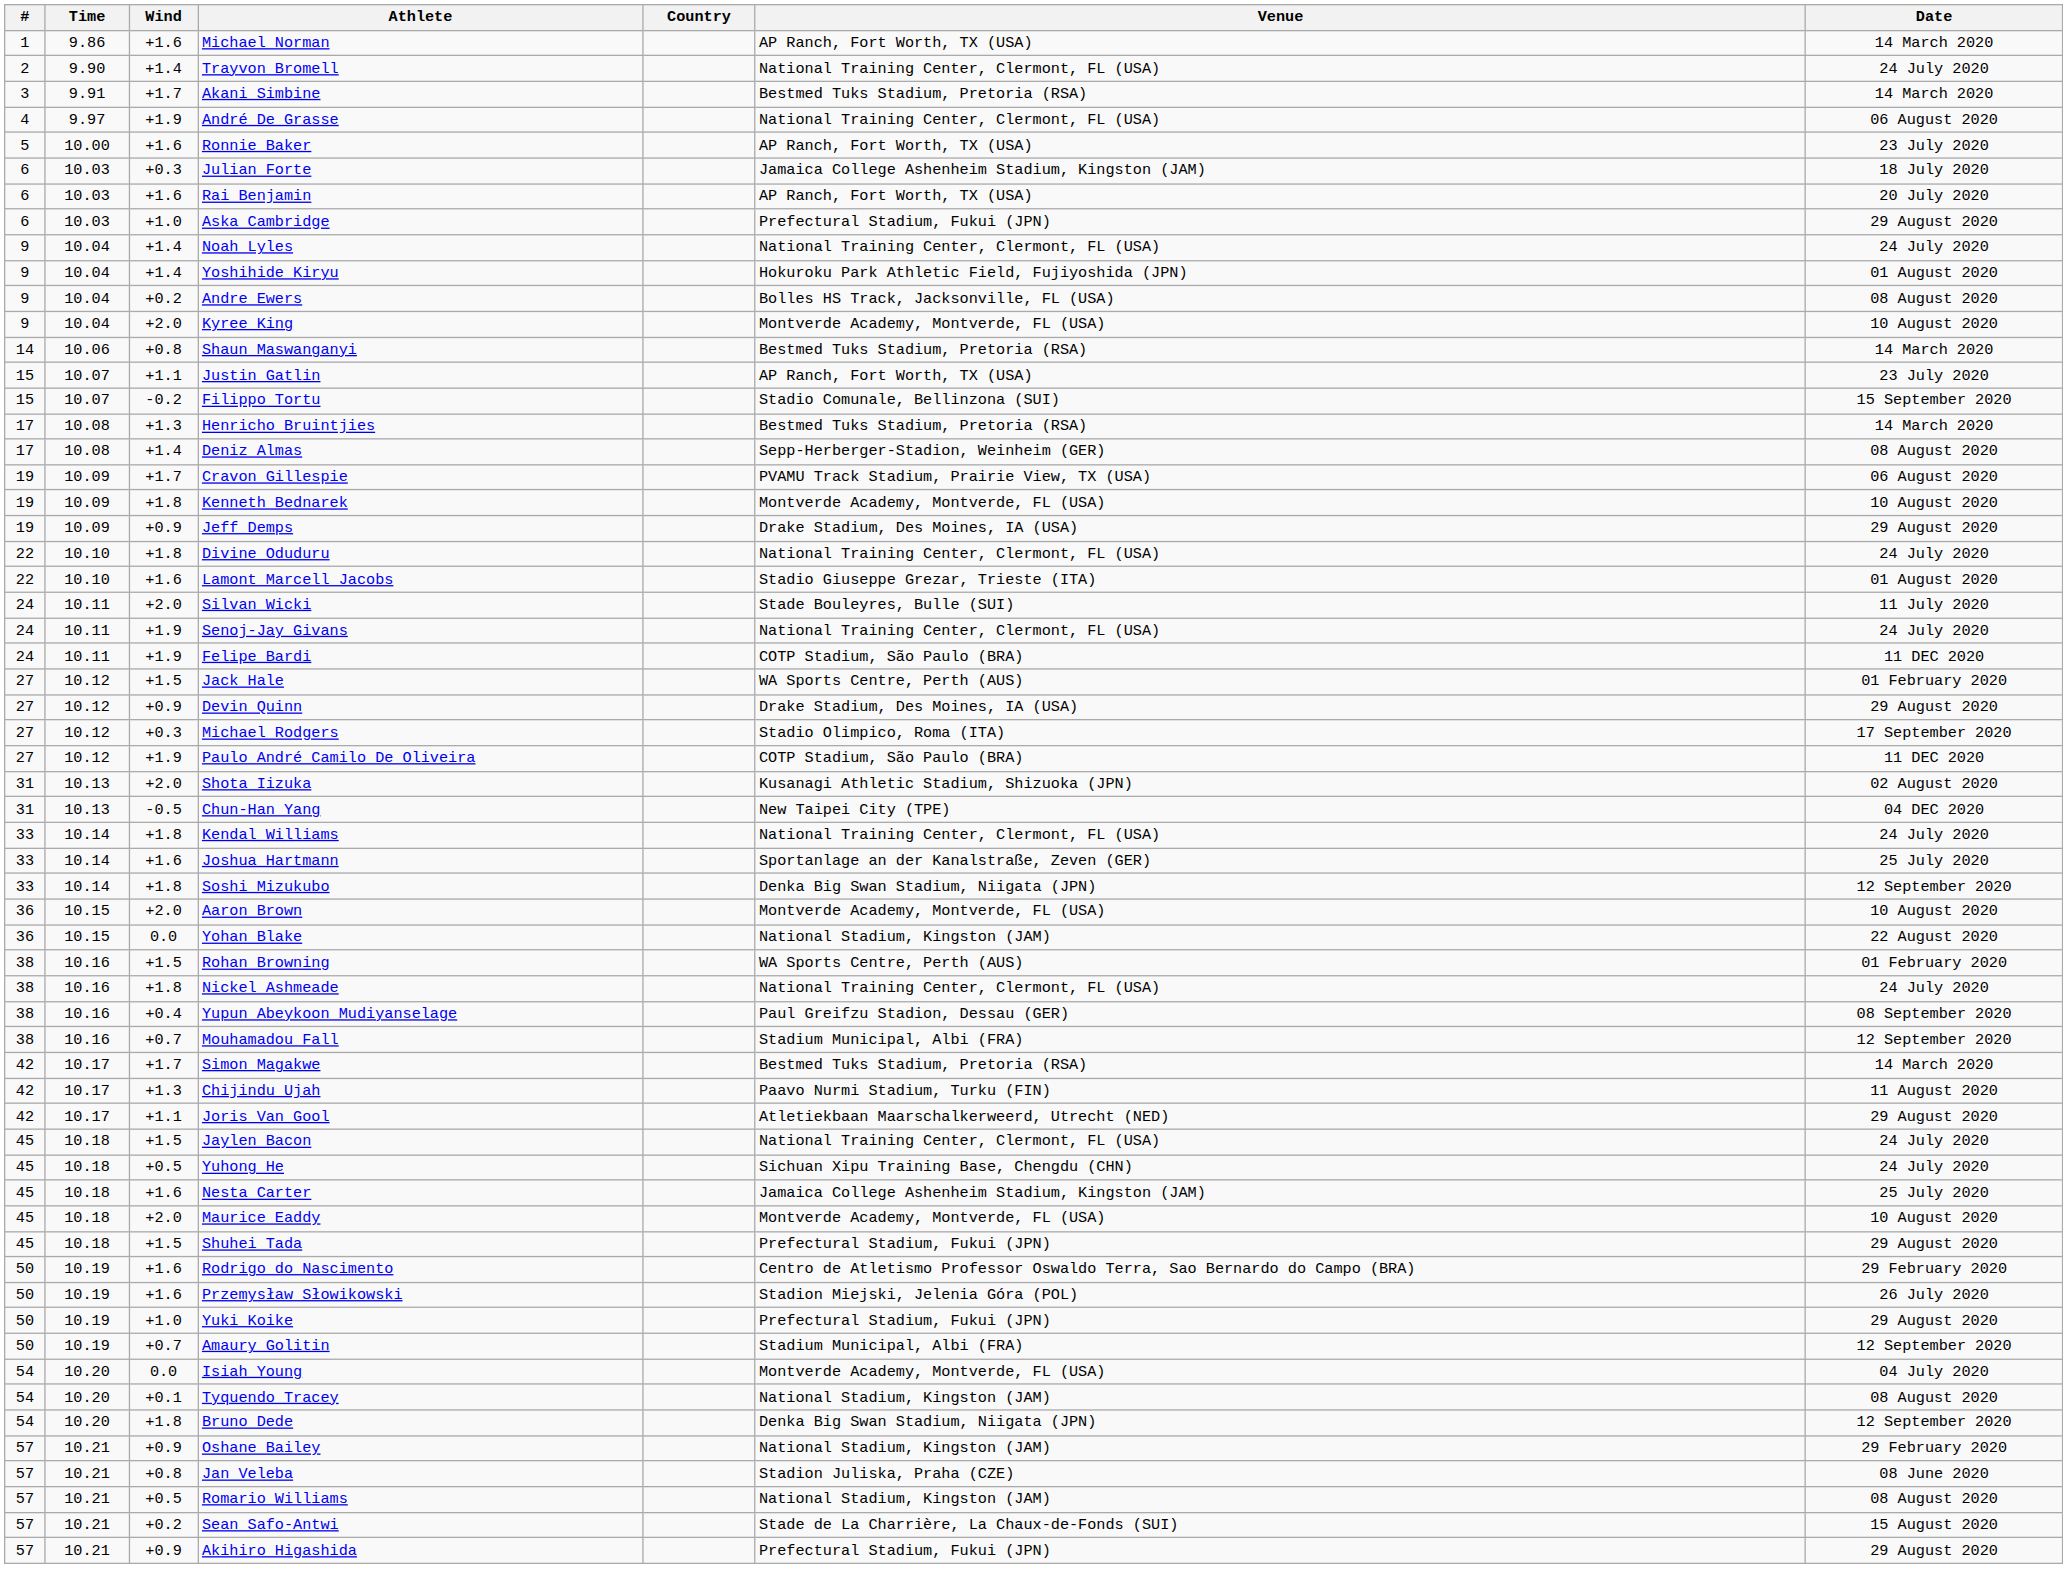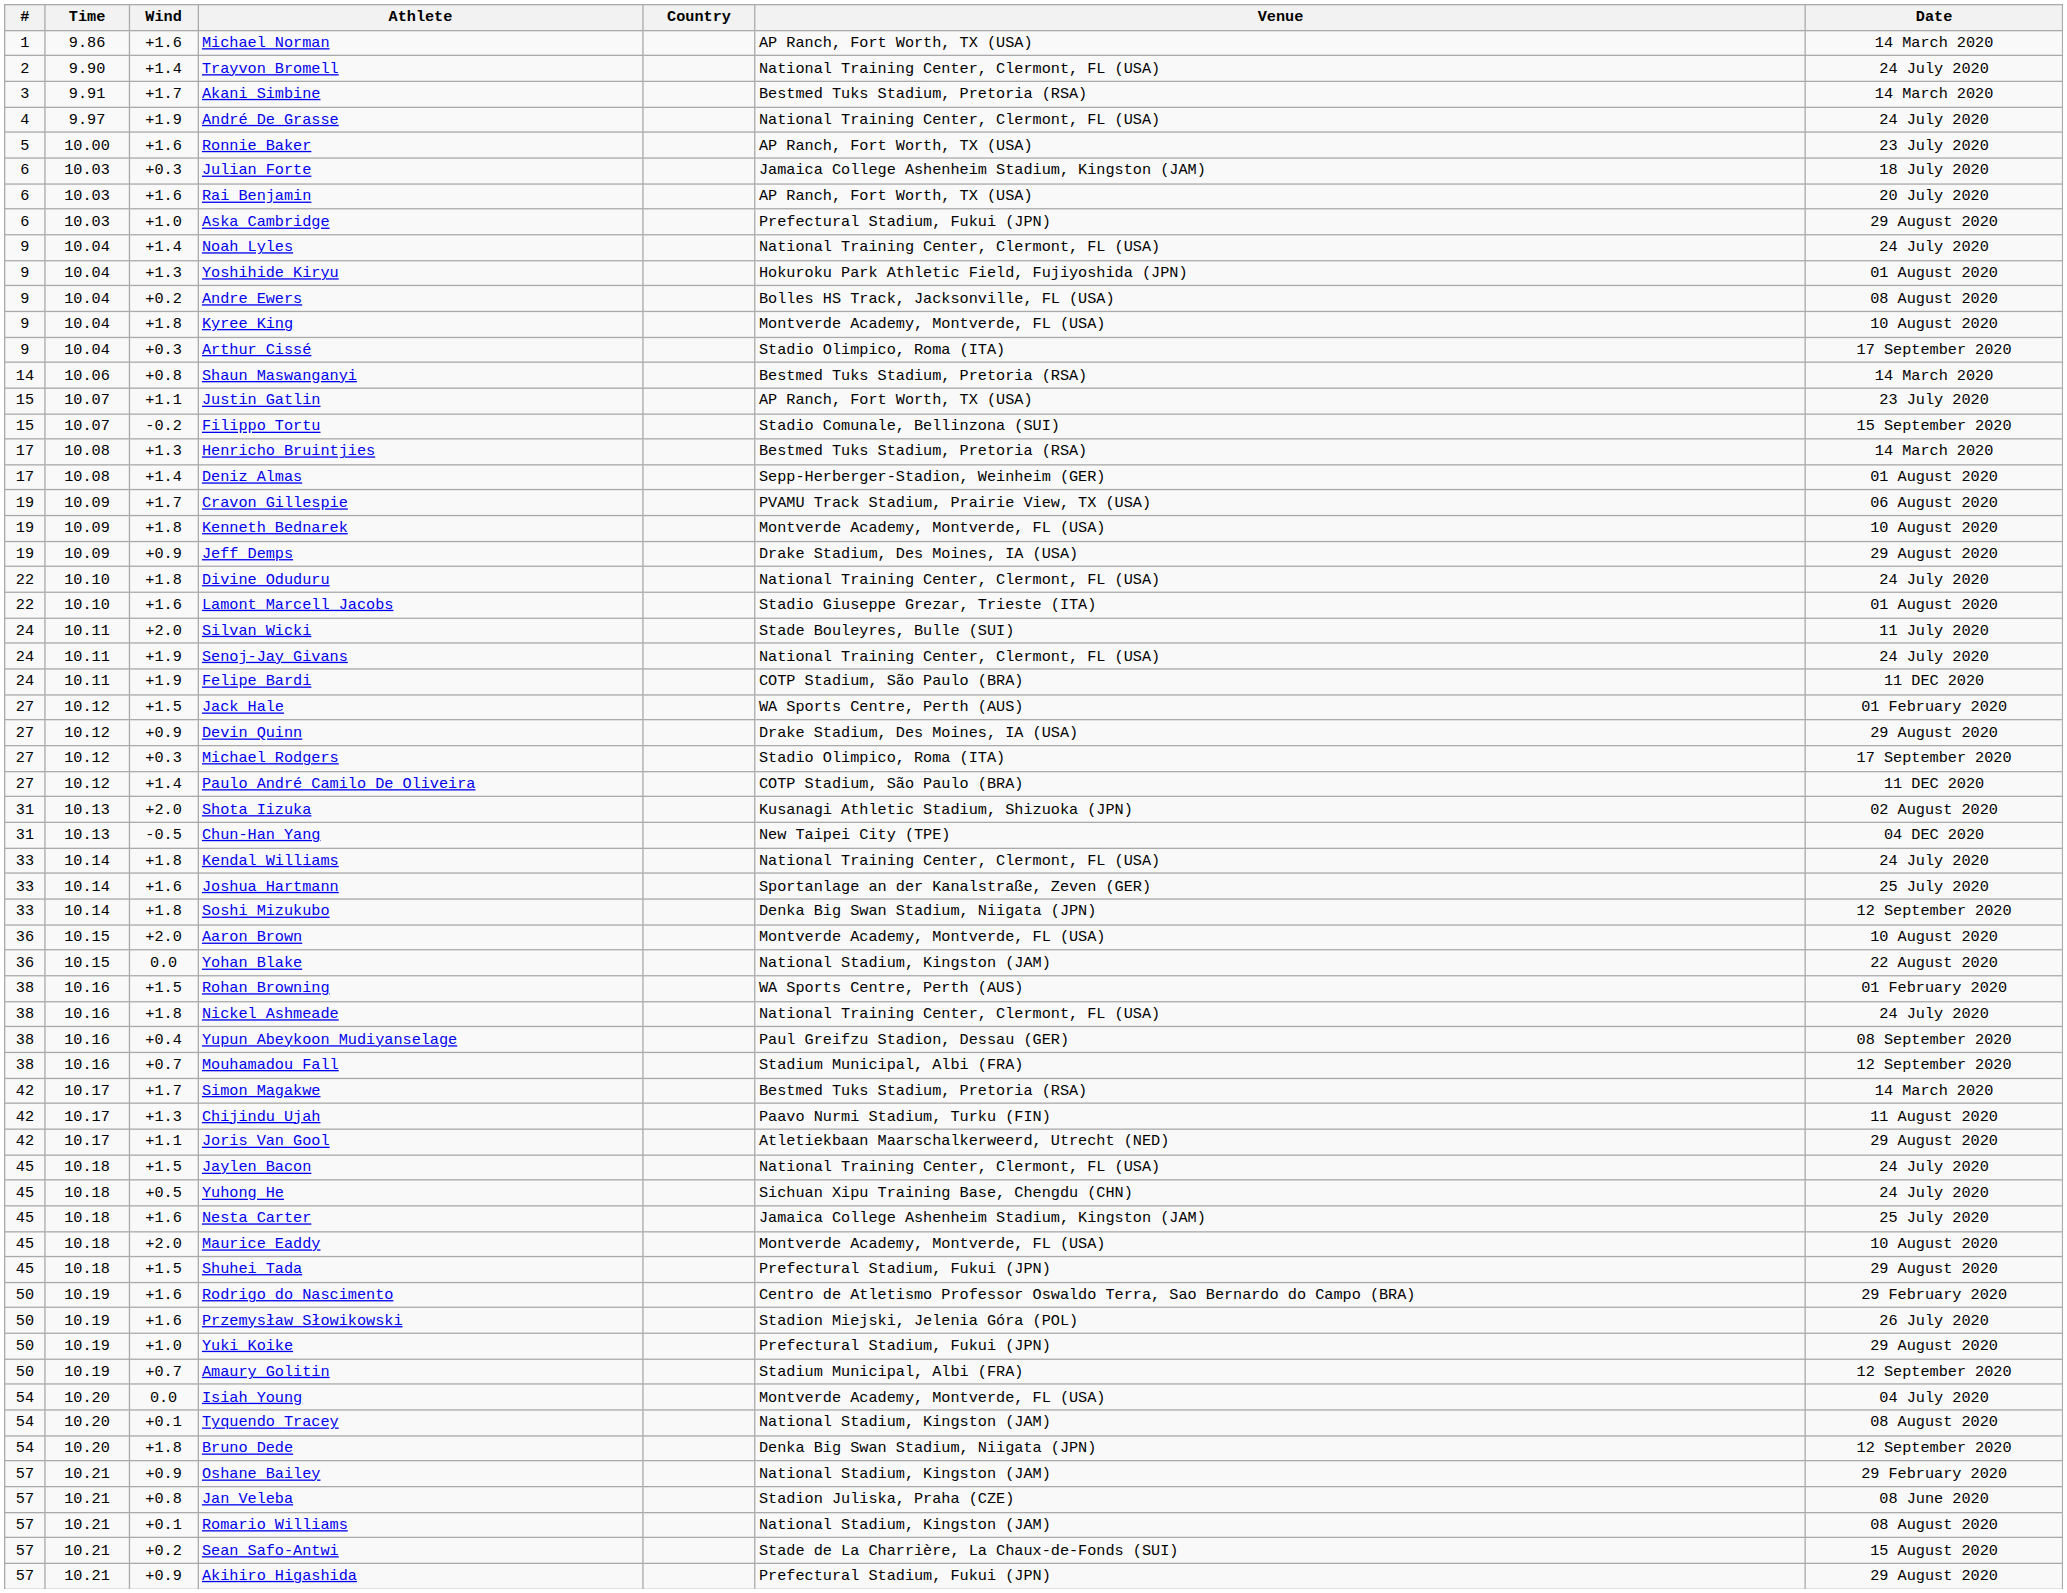André De Grasse | Date: 06 August 2020 -> 24 July 2020
Yoshihide Kiryu | Wind: +1.4 -> +1.3
Kyree King | Wind: +2.0 -> +1.8
+ row: 9 | 10.04 | +0.3 | Arthur Cissé | Stadio Olimpico, Roma (ITA) | 17 September 2020
Deniz Almas | Date: 08 August 2020 -> 01 August 2020
Paulo André Camilo De Oliveira | Wind: +1.9 -> +1.4
Romario Williams | Wind: +0.5 -> +0.1
